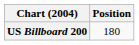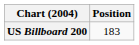US Billboard 200 | Position: 180 -> 183
